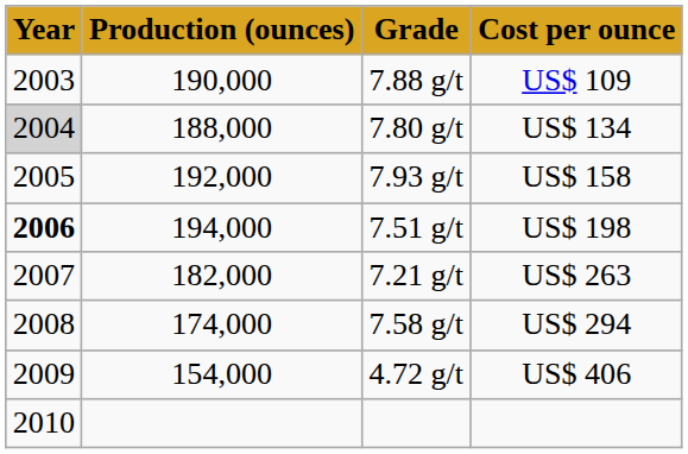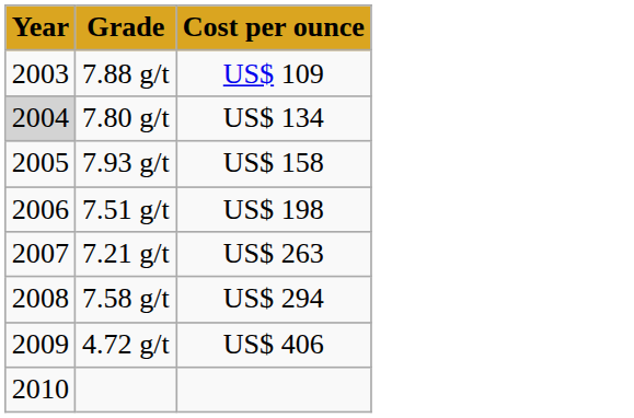- column: Production (ounces) | 190,000 | 188,000 | 192,000 | 194,000 | 182,000 | 174,000 | 154,000
7.51 g/t | Year: bold -> normal
